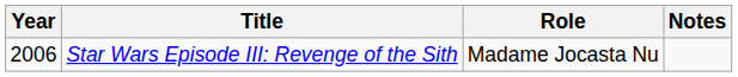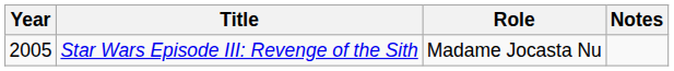Star Wars Episode III: Revenge of the Sith | Year: 2006 -> 2005
